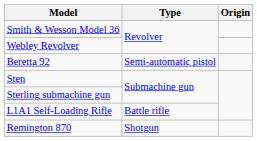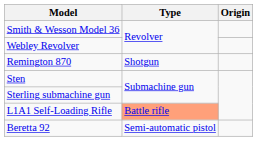rows swapped: Beretta 92 <-> Remington 870
L1A1 Self-Loading Rifle | Type: no background -> lightsalmon background
